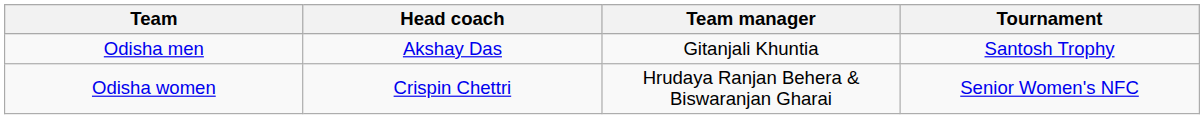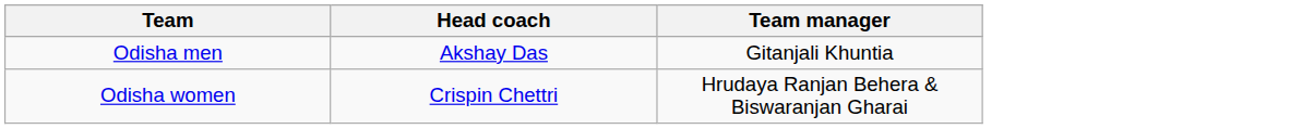- column: Tournament | Santosh Trophy | Senior Women's NFC
